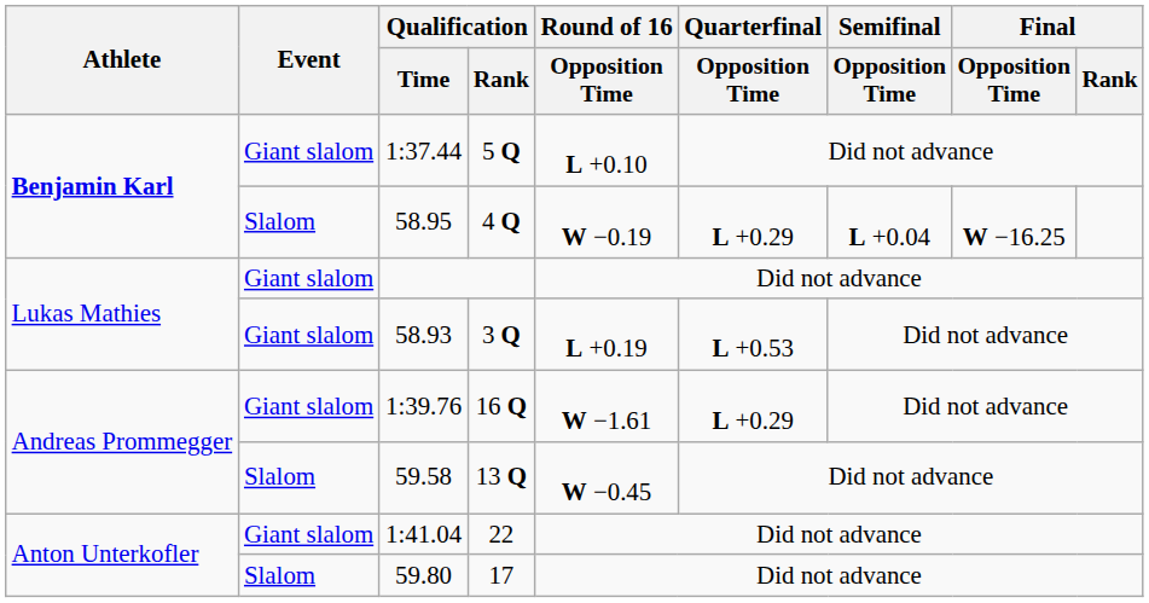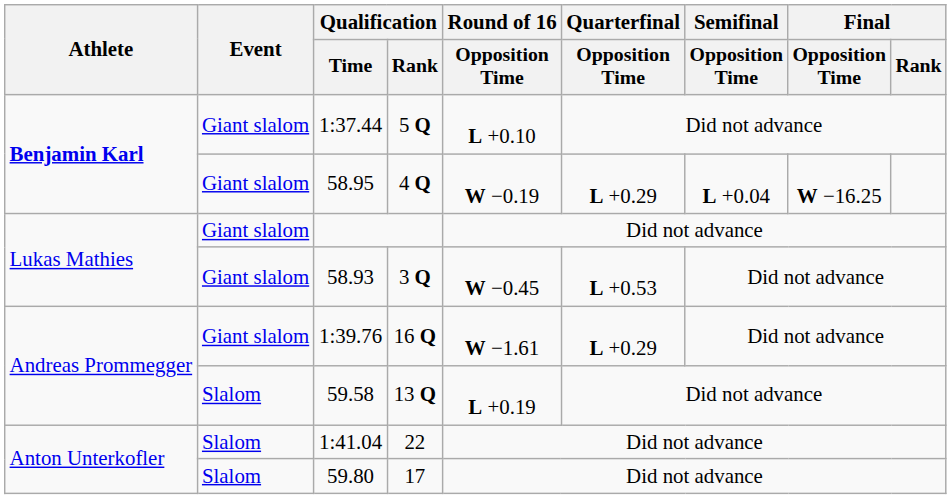58.95 | Event: Slalom -> Giant slalom
58.93 | Round of 16 / Opposition Time: L +0.19 -> W −0.45
59.58 | Round of 16 / Opposition Time: W −0.45 -> L +0.19
1:41.04 | Event: Giant slalom -> Slalom
